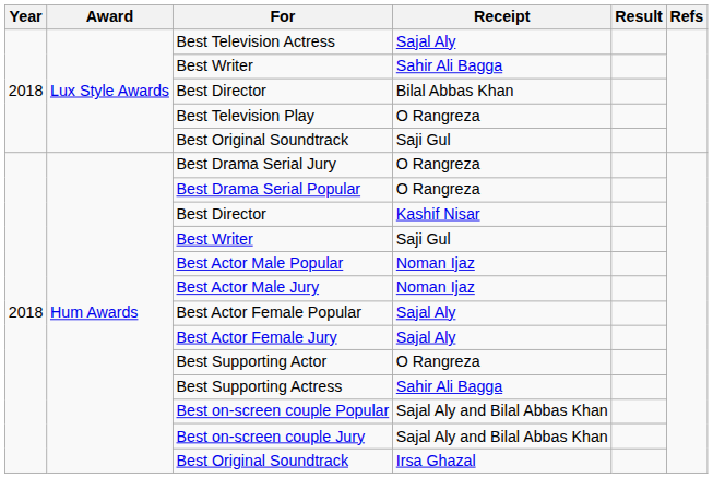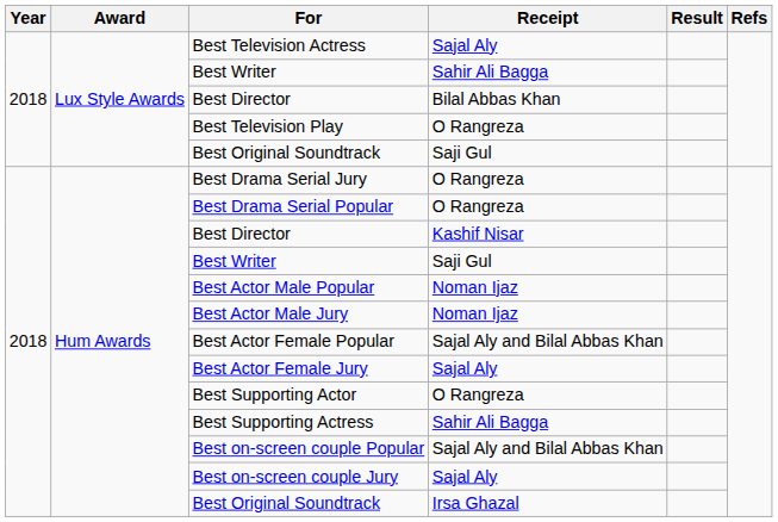Best Actor Female Popular | Receipt: Sajal Aly -> Sajal Aly and Bilal Abbas Khan
Best on-screen couple Jury | Receipt: Sajal Aly and Bilal Abbas Khan -> Sajal Aly
